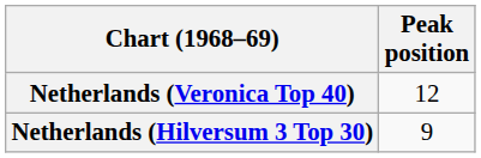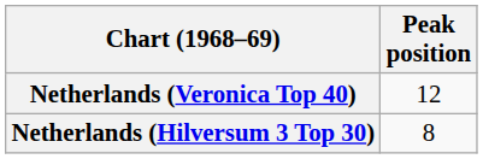Netherlands (Hilversum 3 Top 30) | Peak position: 9 -> 8
